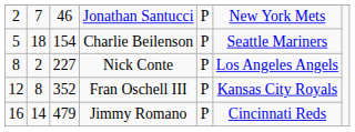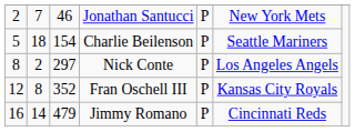Nick Conte | column 3: 227 -> 297
